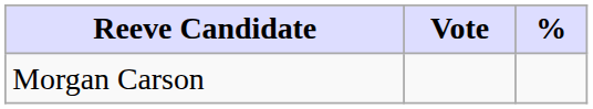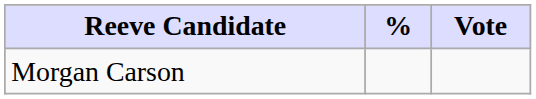columns swapped: Vote <-> %
